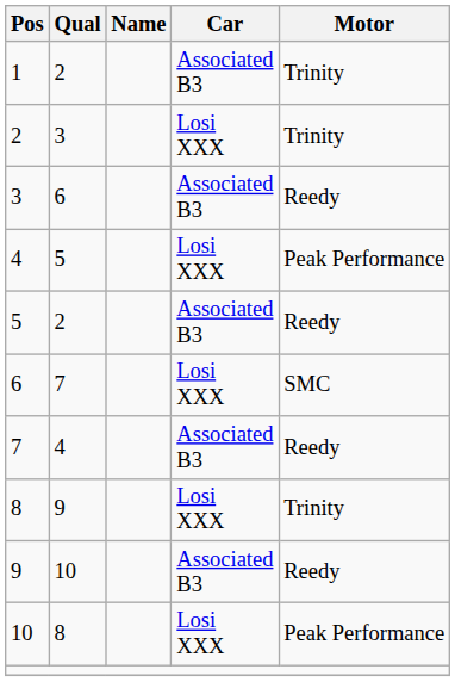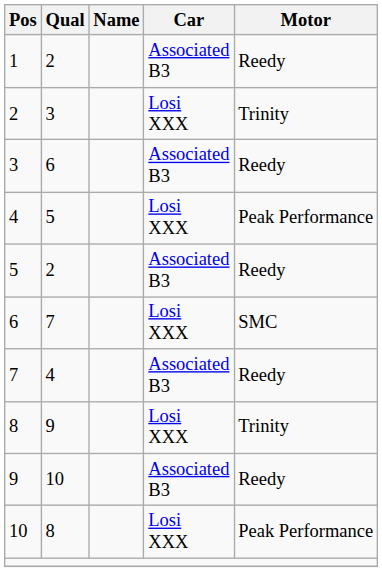1 | Motor: Trinity -> Reedy
